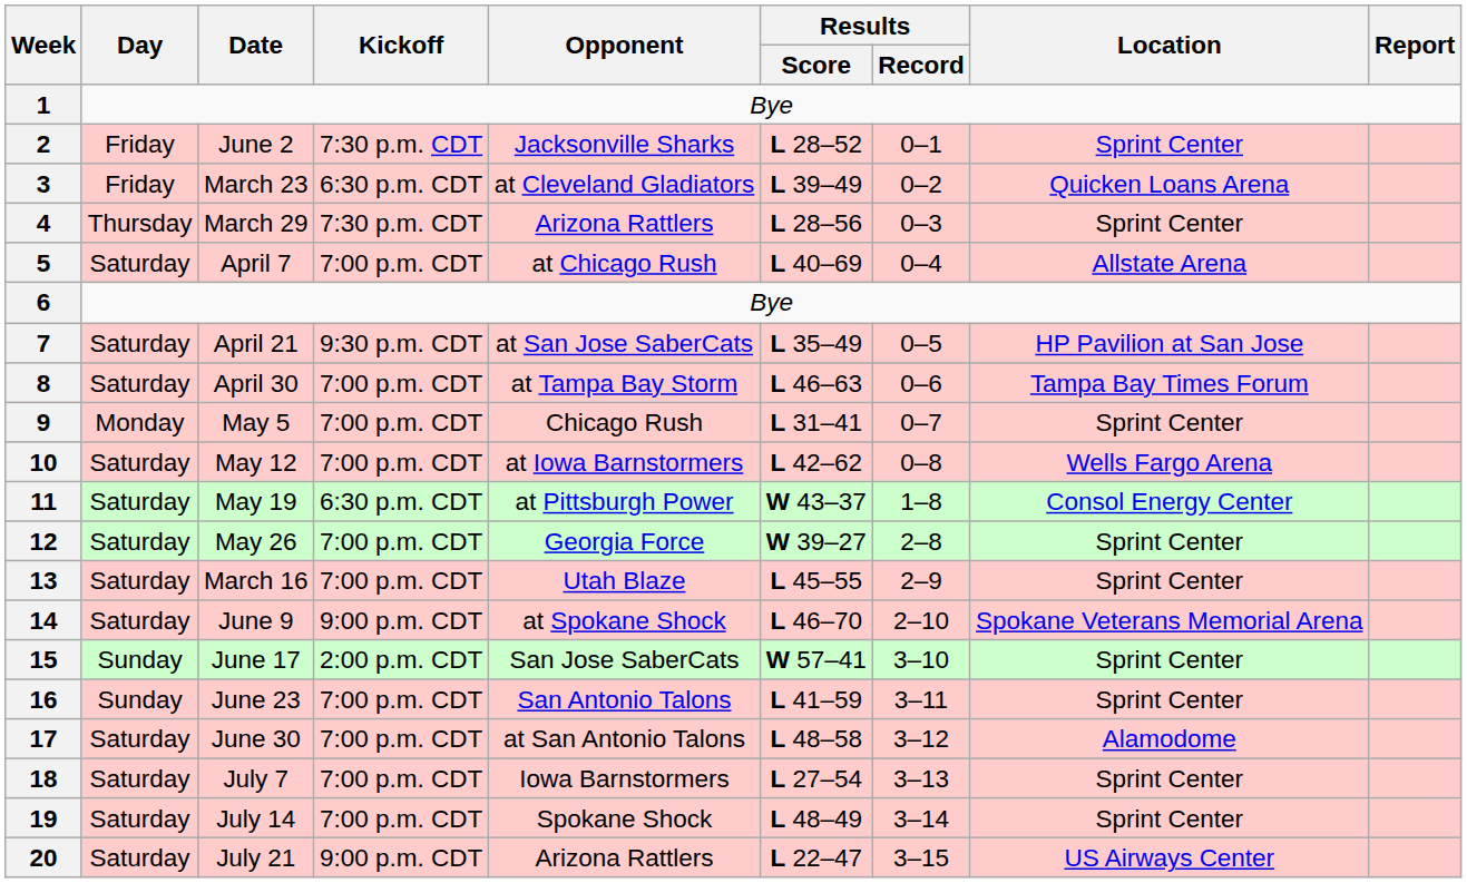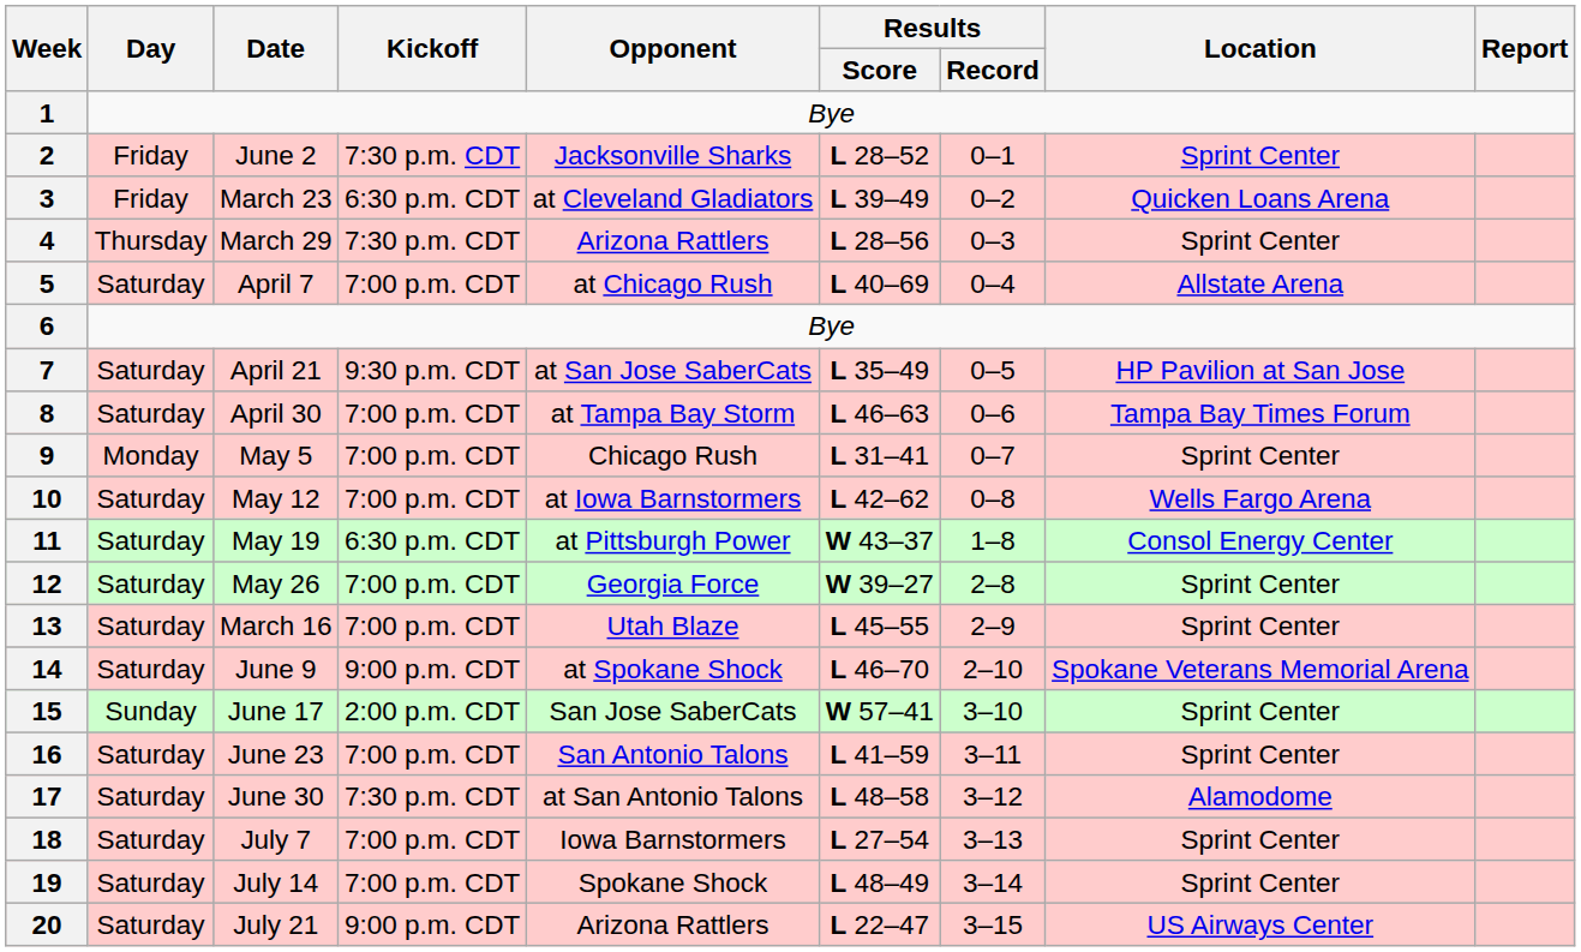16 | Day: Sunday -> Saturday
17 | Kickoff: 7:00 p.m. CDT -> 7:30 p.m. CDT
